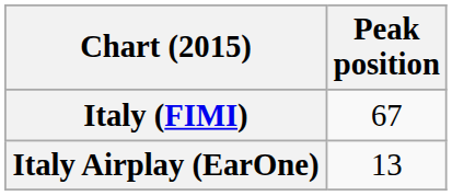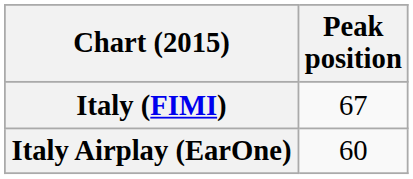Italy Airplay (EarOne) | Peak position: 13 -> 60
